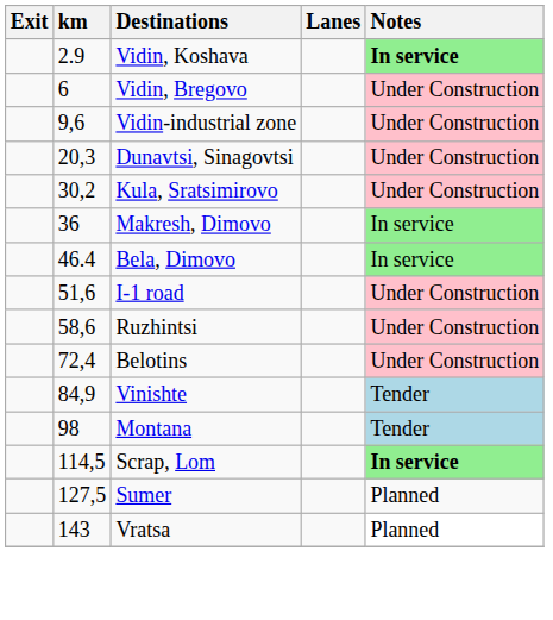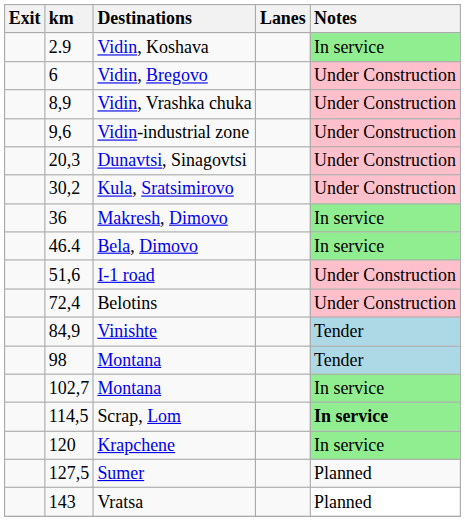Vidin, Koshava | Notes: bold -> normal
+ row: 8,9 | Vidin, Vrashka chuka | Under Construction
- row: 58,6 | Ruzhintsi | Under Construction
+ row: 102,7 | Montana | In service
+ row: 120 | Krapchene | In service
